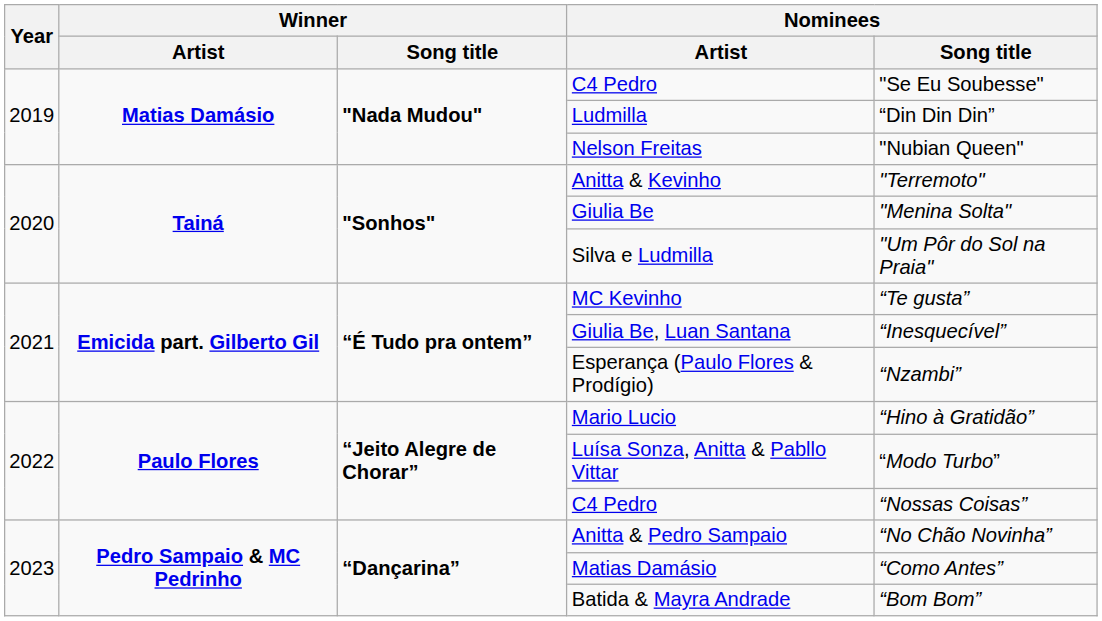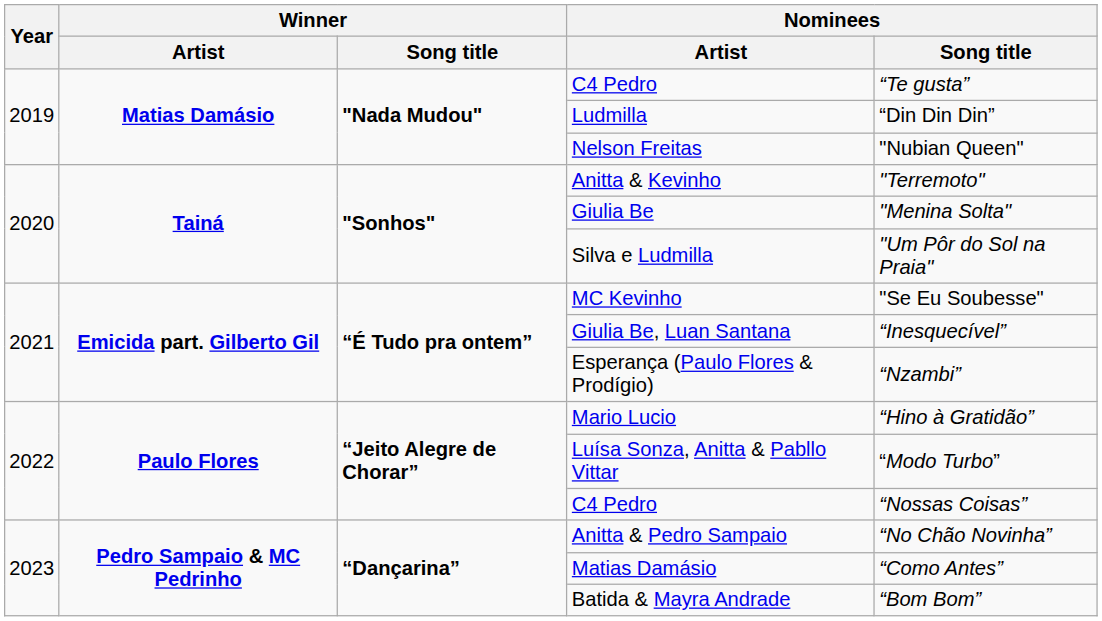2019 / C4 Pedro | Nominees / Song title: "Se Eu Soubesse" -> “Te gusta”
MC Kevinho | Nominees / Song title: “Te gusta” -> "Se Eu Soubesse"
